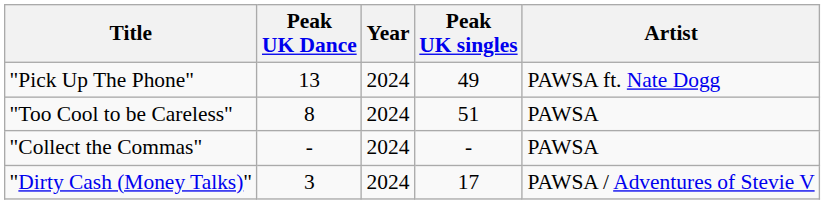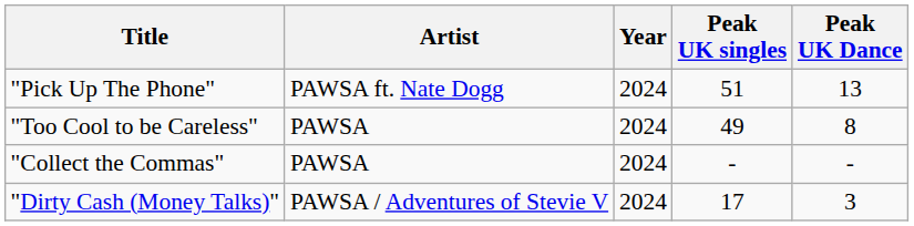columns swapped: Artist <-> Peak UK Dance
"Pick Up The Phone" | Peak UK singles: 49 -> 51
"Too Cool to be Careless" | Peak UK singles: 51 -> 49
